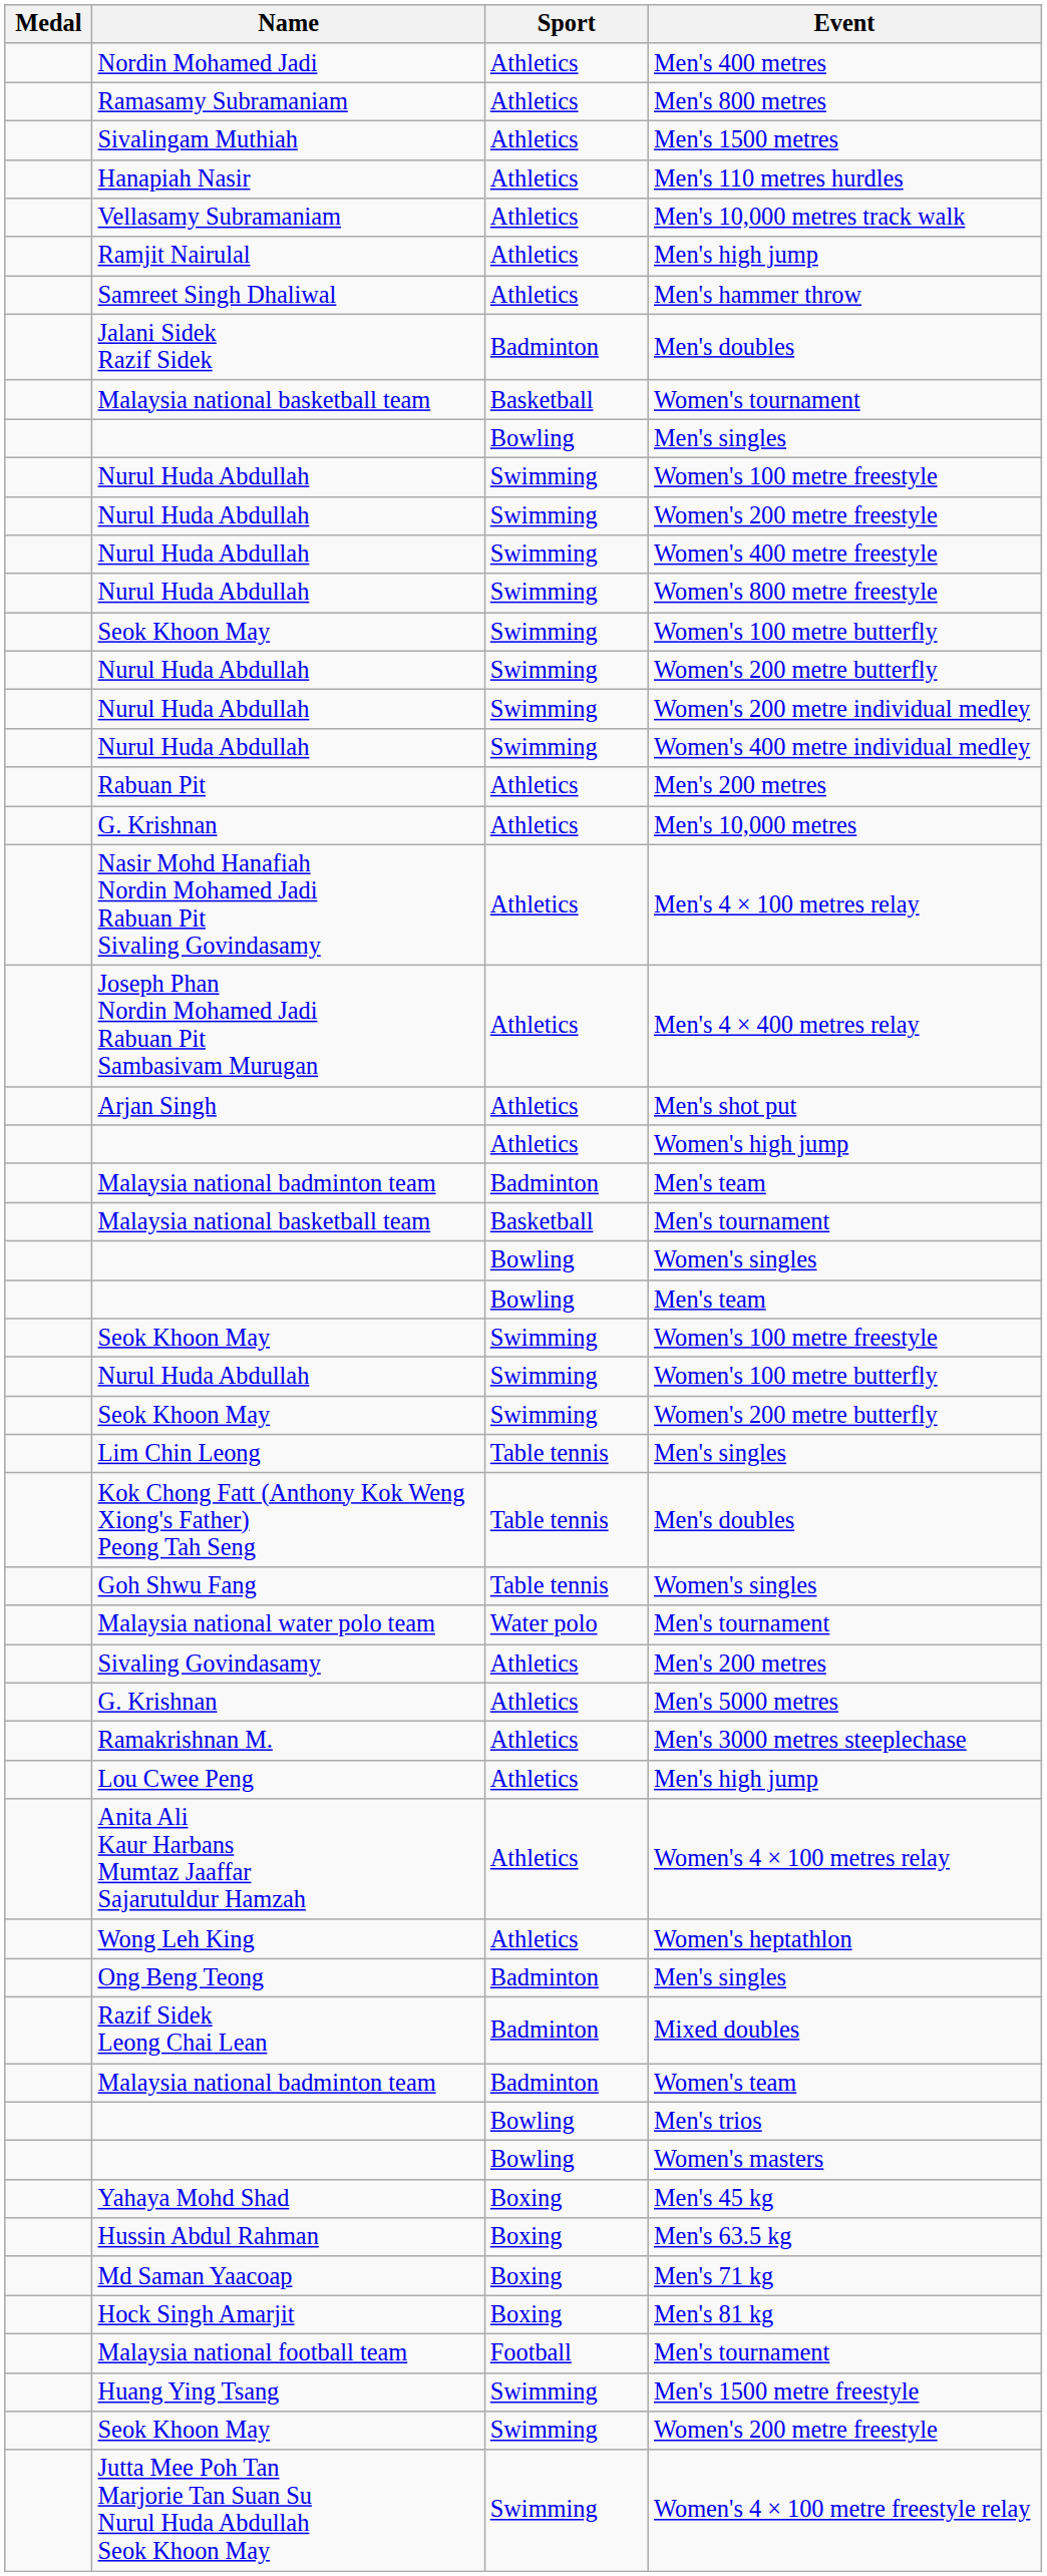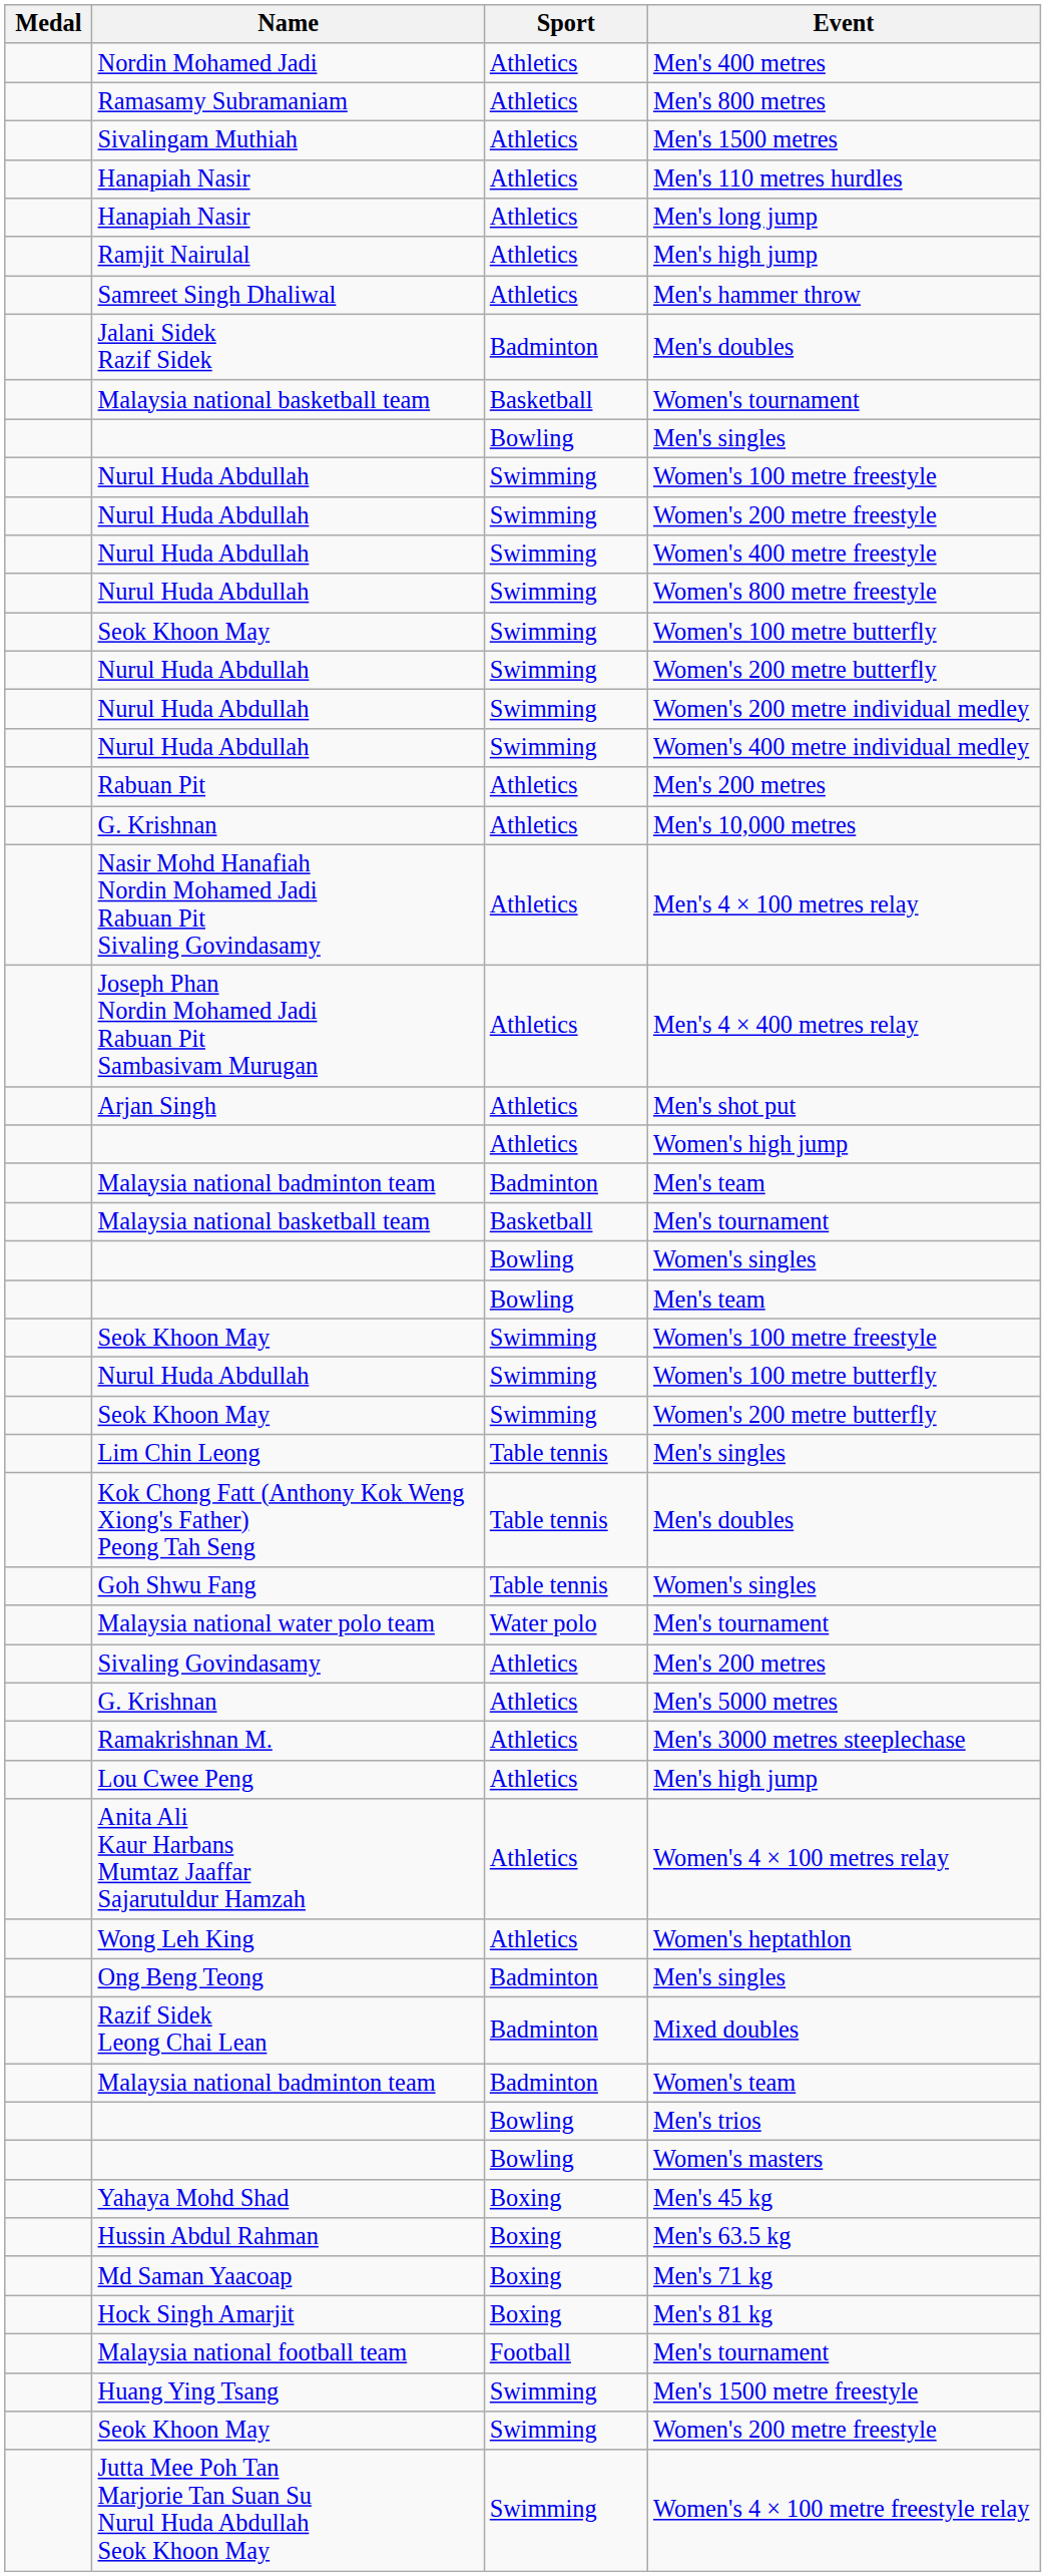- row: Vellasamy Subramaniam | Athletics | Men's 10,000 metres track walk
+ row: Hanapiah Nasir | Athletics | Men's long jump
